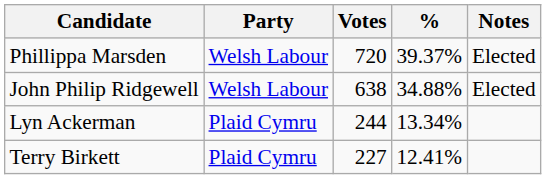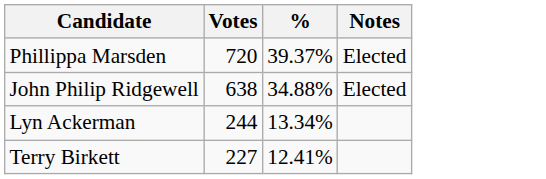- column: Party | Welsh Labour | Welsh Labour | Plaid Cymru | Plaid Cymru
